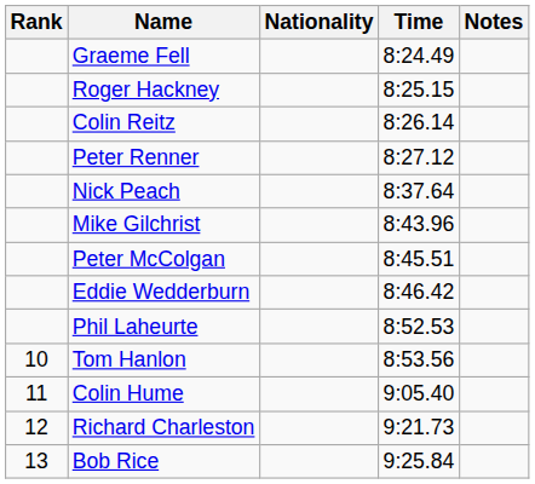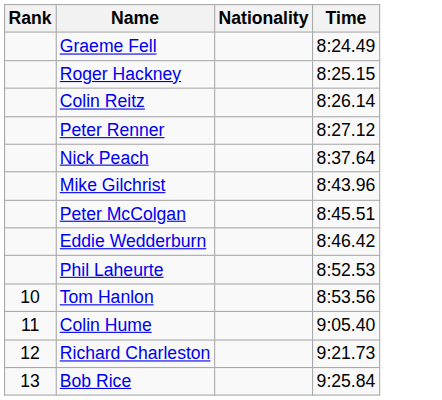- column: Notes
